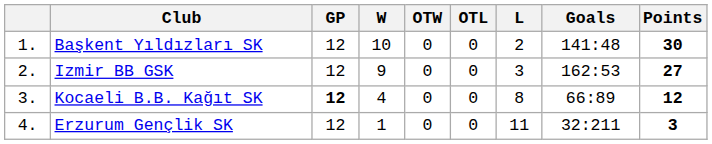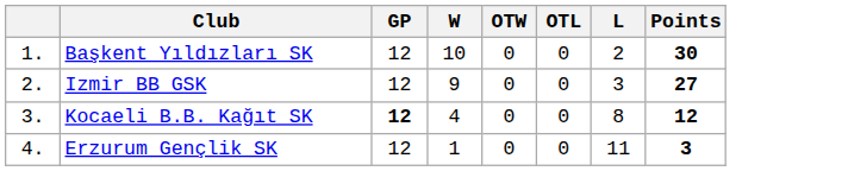- column: Goals | 141:48 | 162:53 | 66:89 | 32:211
